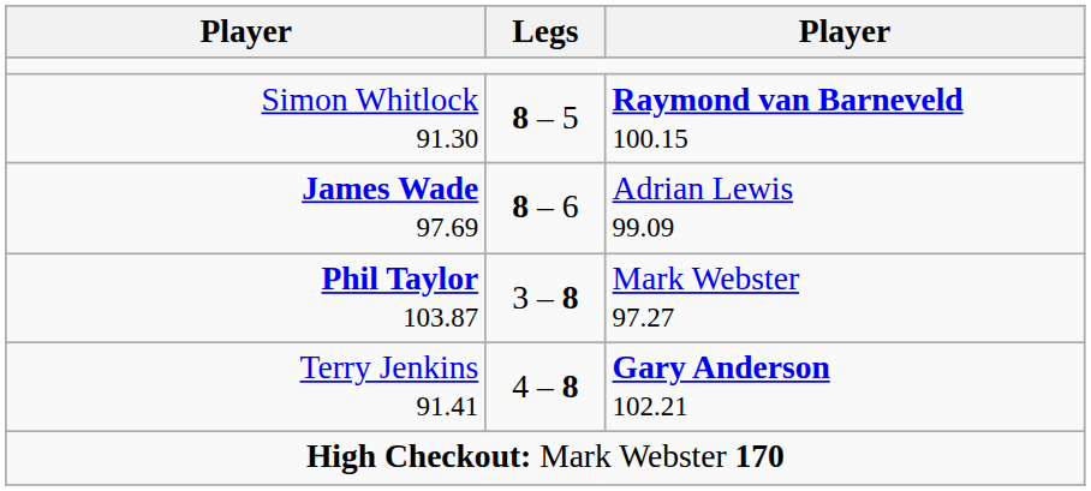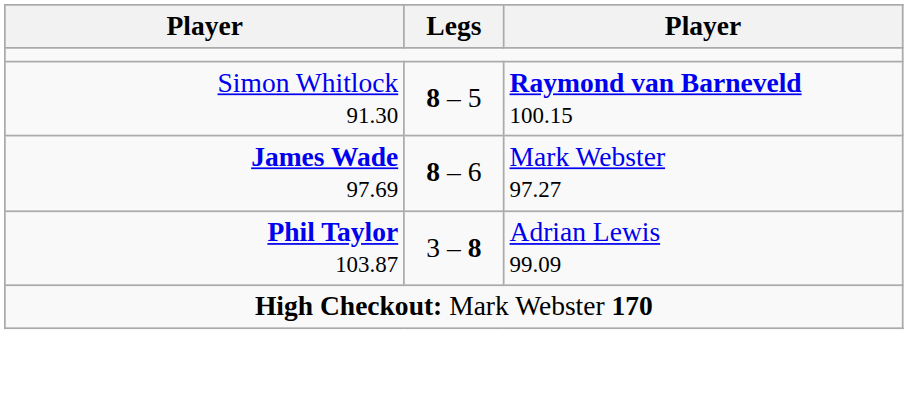James Wade 97.69 | column 3: Adrian Lewis 99.09 -> Mark Webster 97.27
Phil Taylor 103.87 | column 3: Mark Webster 97.27 -> Adrian Lewis 99.09
- row: Terry Jenkins 91.41 | 4 – 8 | Gary Anderson 102.21
